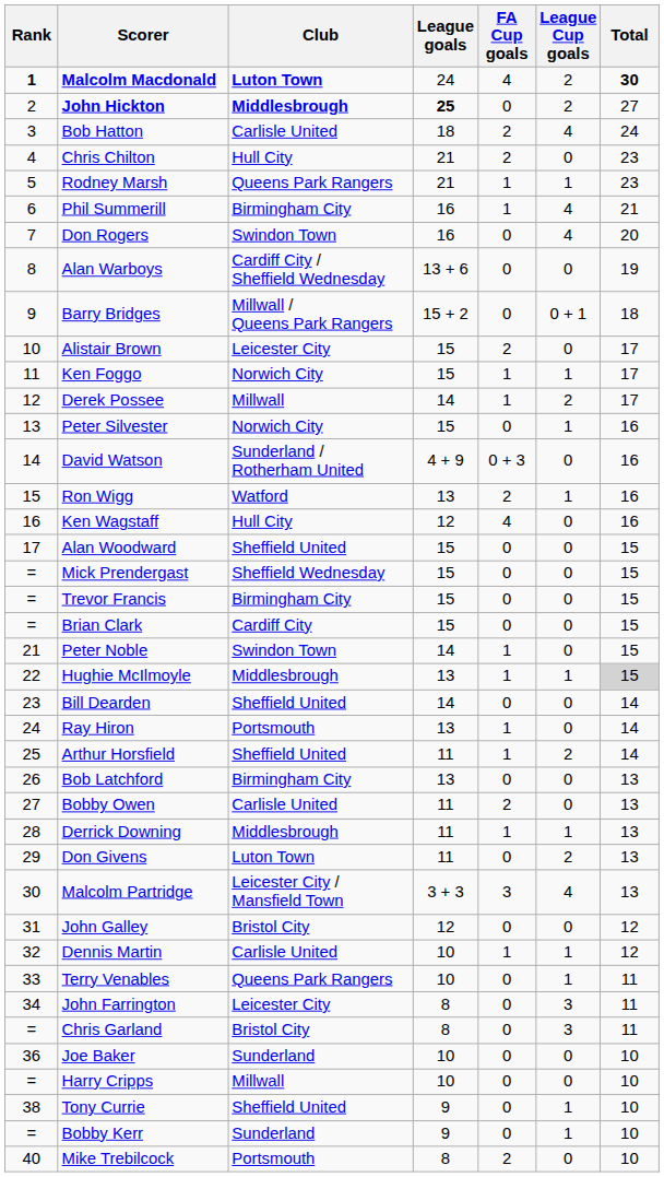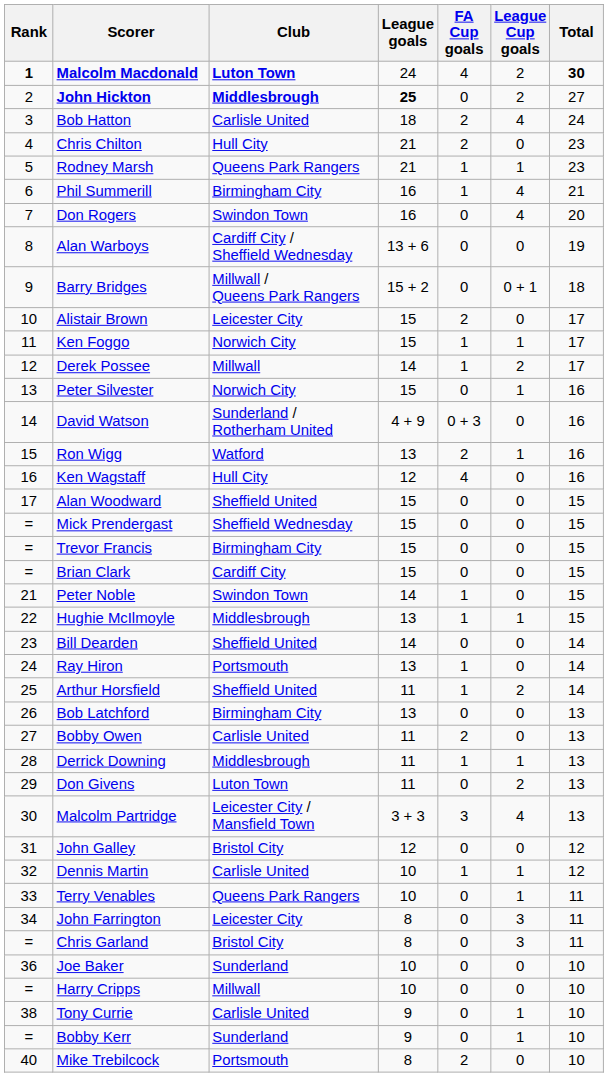Hughie McIlmoyle | Total: lightgrey background -> no background
Tony Currie | Club: Sheffield United -> Carlisle United
